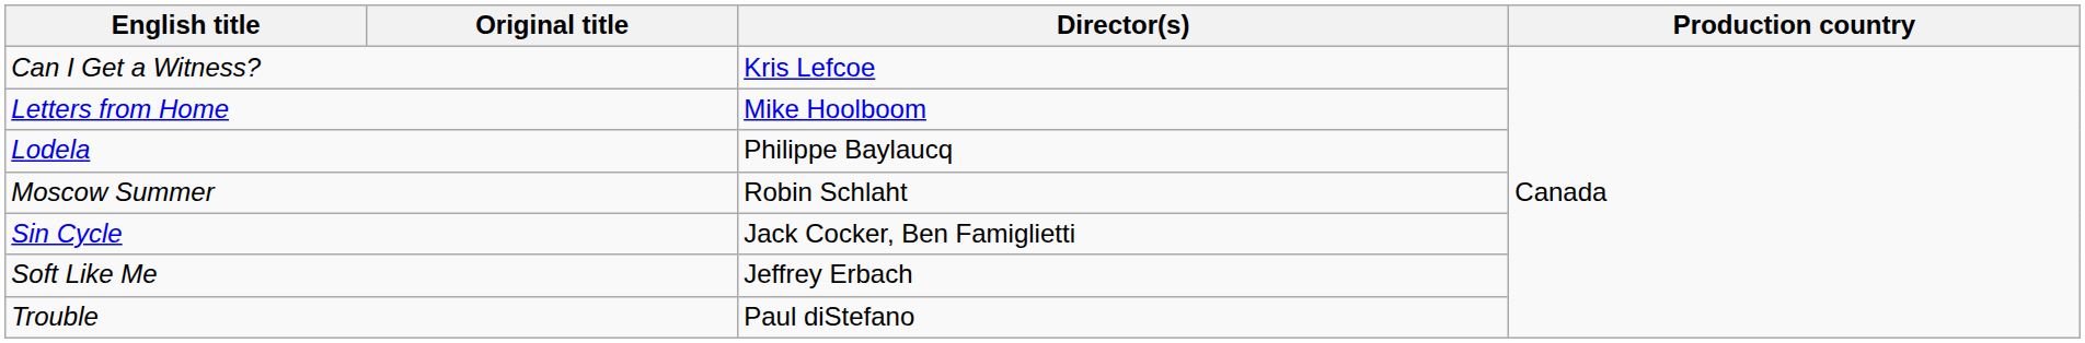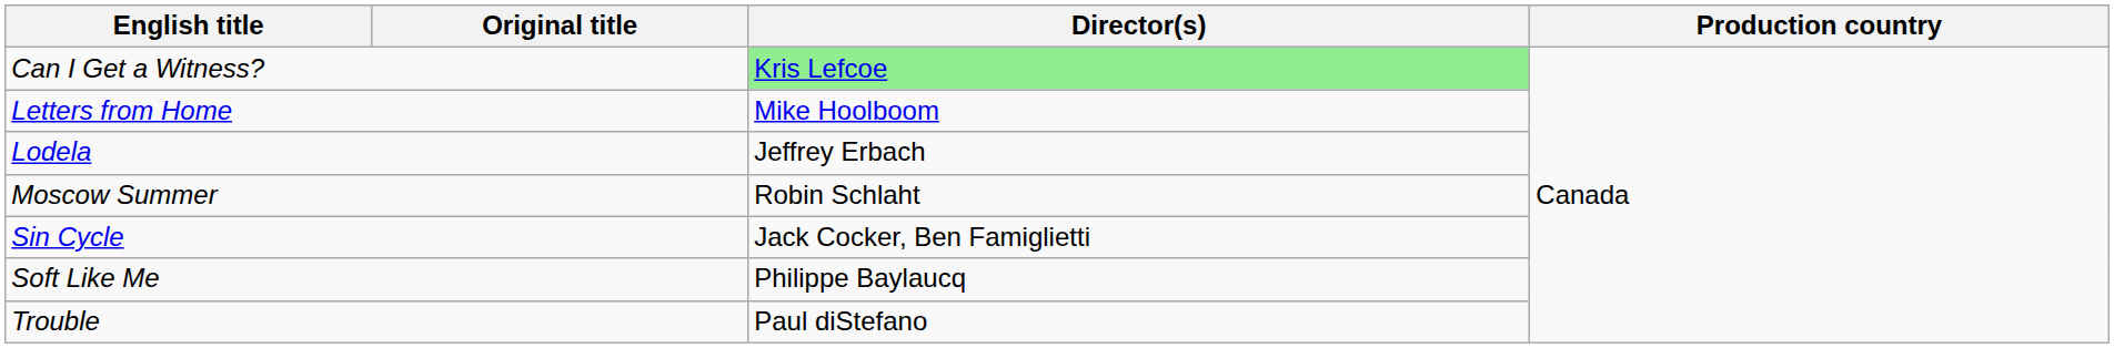Can I Get a Witness? | Director(s): no background -> lightgreen background
Lodela | Director(s): Philippe Baylaucq -> Jeffrey Erbach
Soft Like Me | Director(s): Jeffrey Erbach -> Philippe Baylaucq
